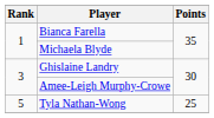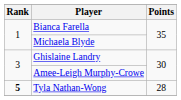Tyla Nathan-Wong | Rank: normal -> bold
Tyla Nathan-Wong | Points: 25 -> 28
